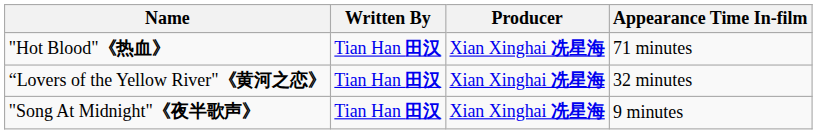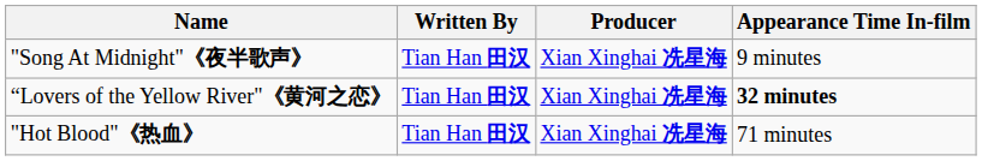rows swapped: "Song At Midnight"《夜半歌声》 <-> "Hot Blood"《热血》
“Lovers of the Yellow River"《黄河之恋》 | Appearance Time In-film: normal -> bold
